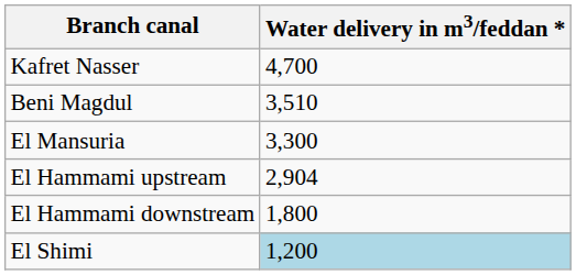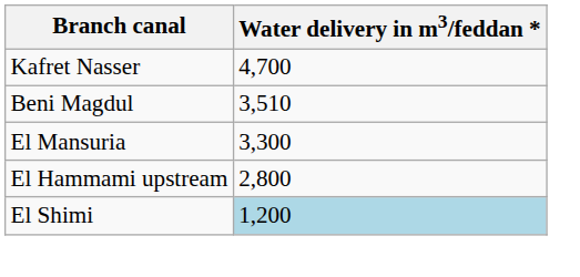El Hammami upstream | Water delivery in m3/feddan *: 2,904 -> 2,800
- row: El Hammami downstream | 1,800
